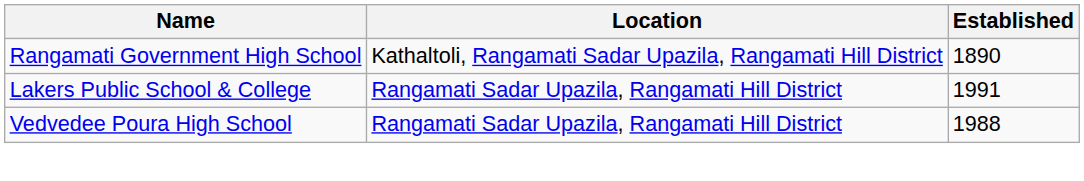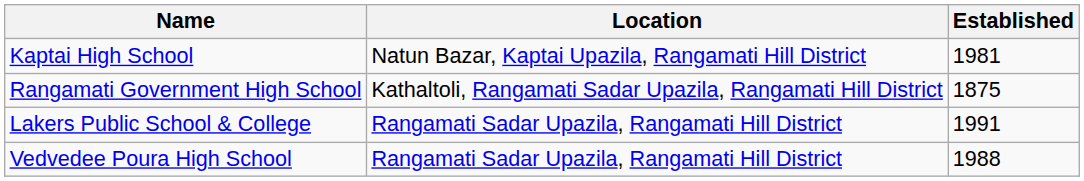+ row: Kaptai High School | Natun Bazar, Kaptai Upazila, Rangamati Hill District | 1981
Rangamati Government High School | Established: 1890 -> 1875
